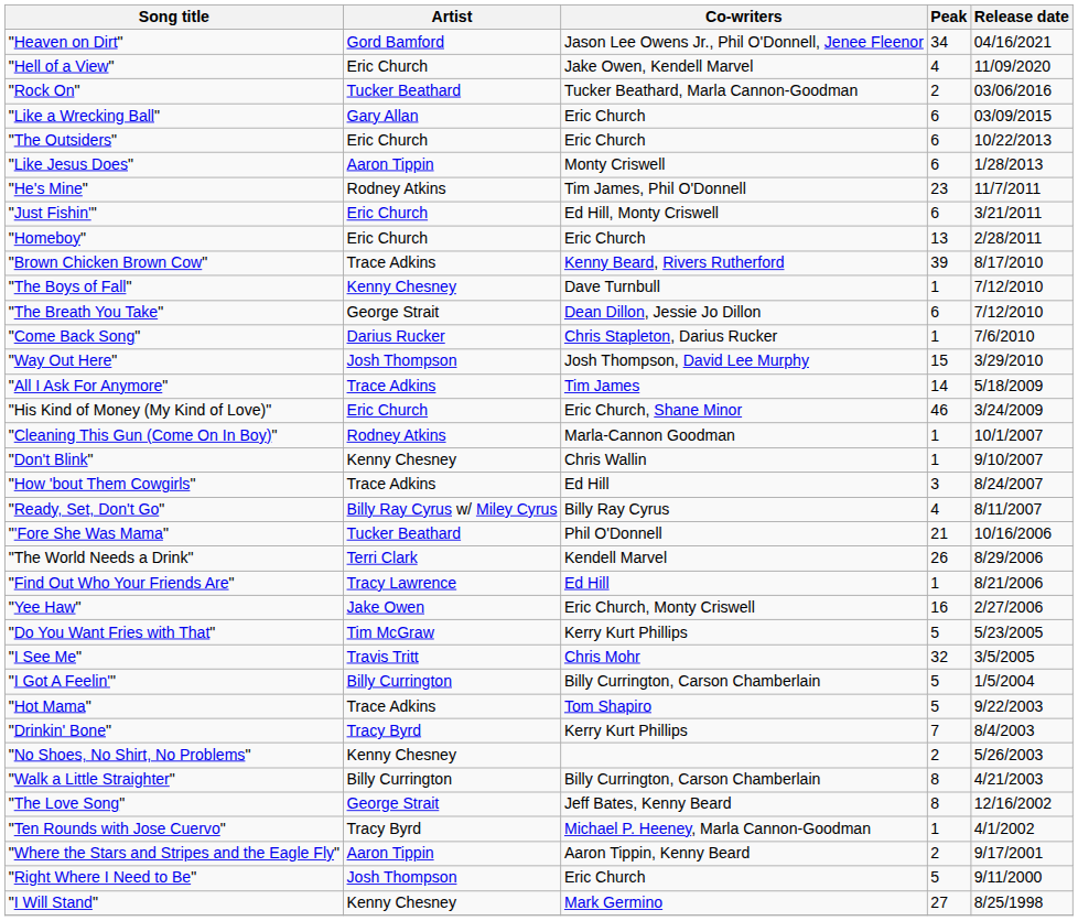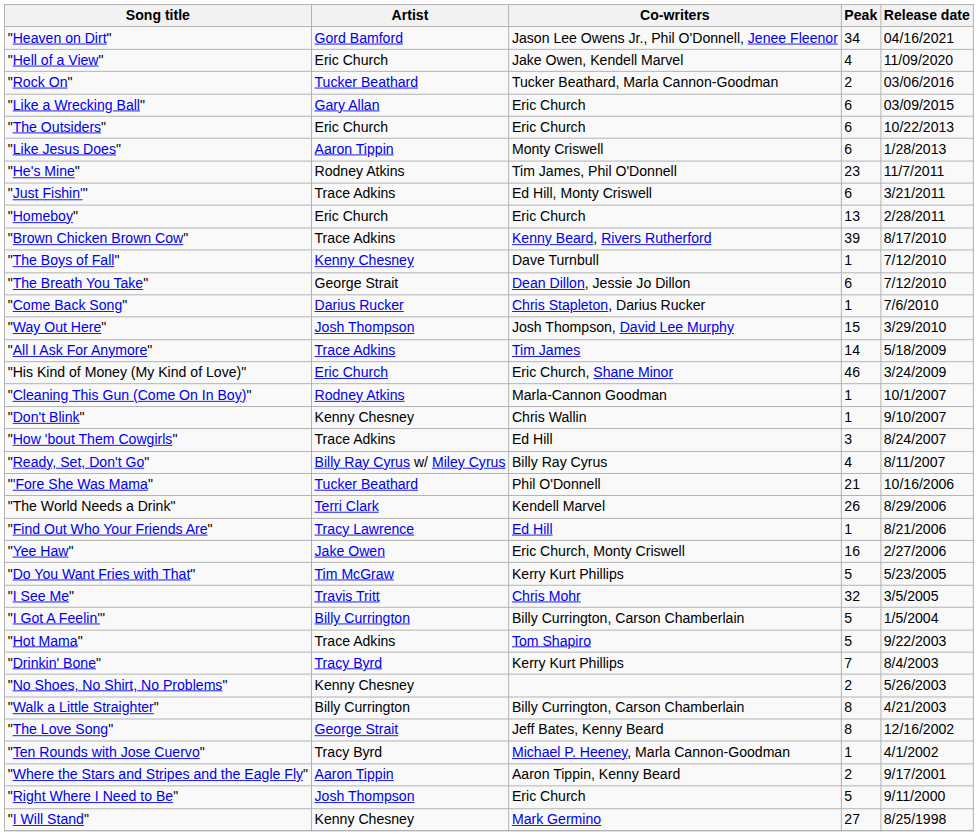"Just Fishin'" | Artist: Eric Church -> Trace Adkins
